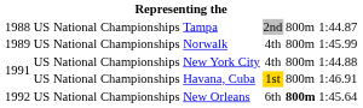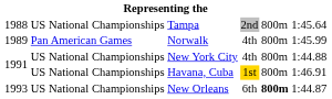Tampa | column 6: 1:44.87 -> 1:45.64
Norwalk | column 2: US National Championships -> Pan American Games
New Orleans | column 1: 1992 -> 1993
New Orleans | column 6: 1:45.64 -> 1:44.87
